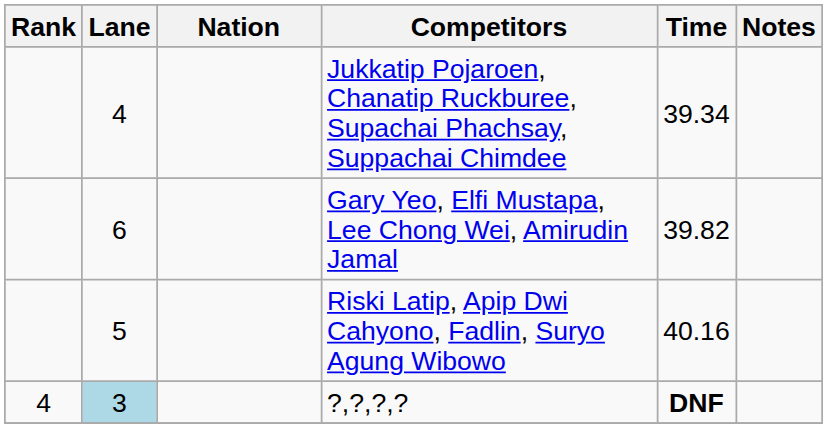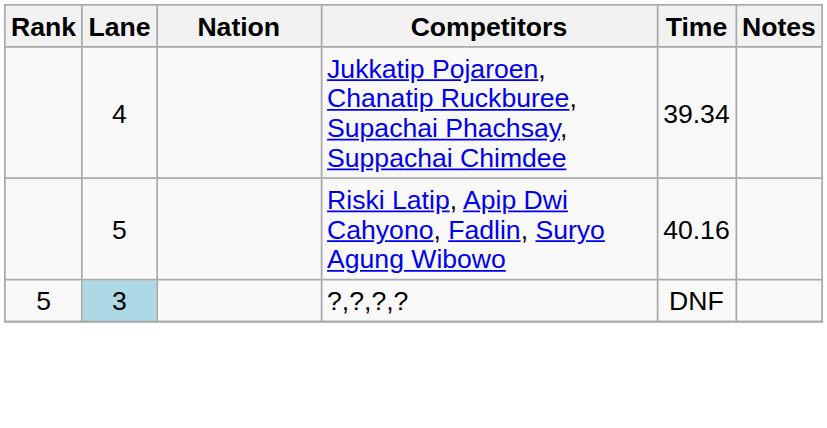- row: 6 | Gary Yeo, Elfi Mustapa, Lee Chong Wei, Amirudin Jamal | 39.82
?,?,?,? | Rank: 4 -> 5
?,?,?,? | Time: bold -> normal
